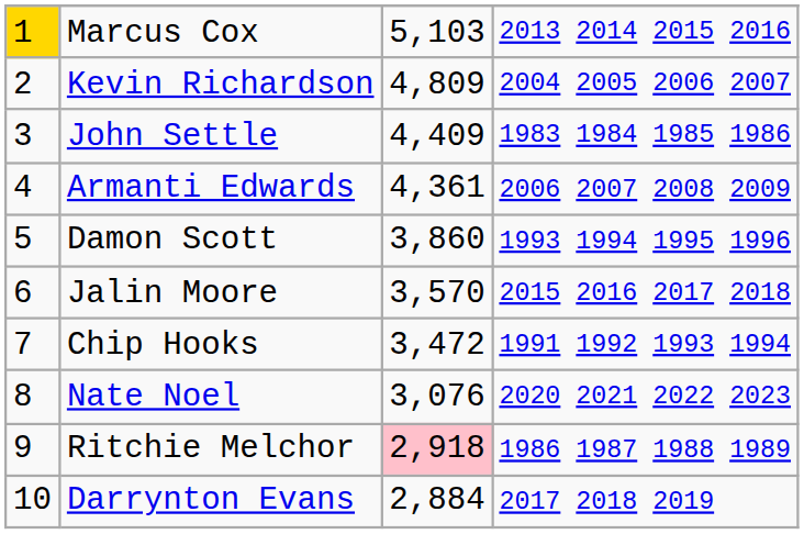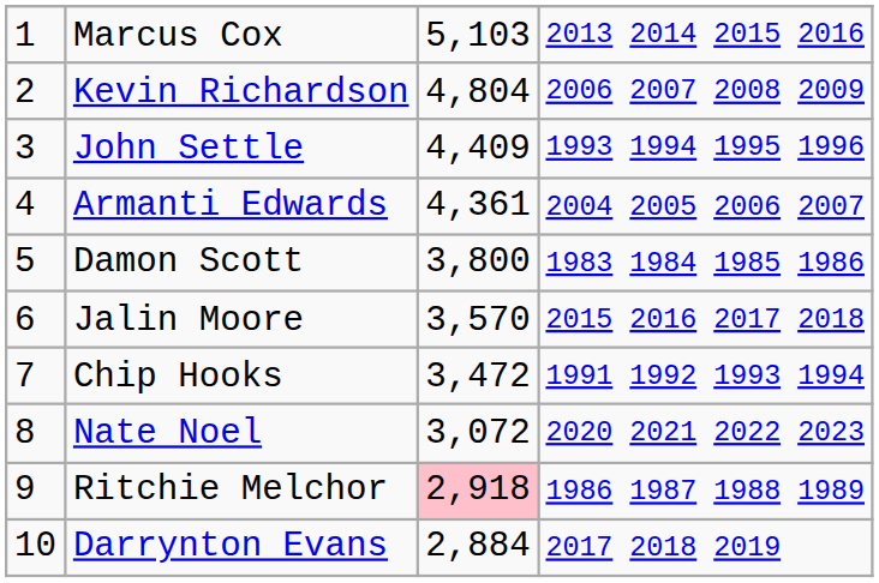Marcus Cox | column 1: gold background -> no background
Kevin Richardson | column 3: 4,809 -> 4,804
Kevin Richardson | column 4: 2004 2005 2006 2007 -> 2006 2007 2008 2009
John Settle | column 4: 1983 1984 1985 1986 -> 1993 1994 1995 1996
Armanti Edwards | column 4: 2006 2007 2008 2009 -> 2004 2005 2006 2007
Damon Scott | column 3: 3,860 -> 3,800
Damon Scott | column 4: 1993 1994 1995 1996 -> 1983 1984 1985 1986
Nate Noel | column 3: 3,076 -> 3,072
